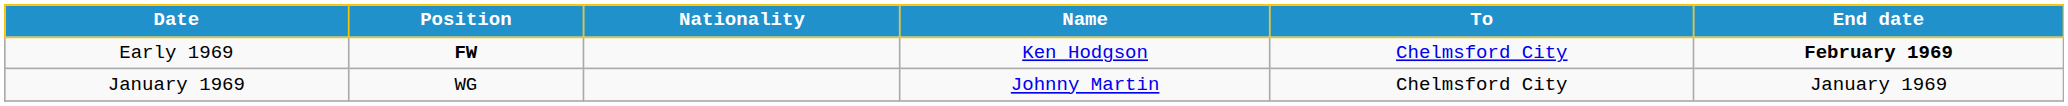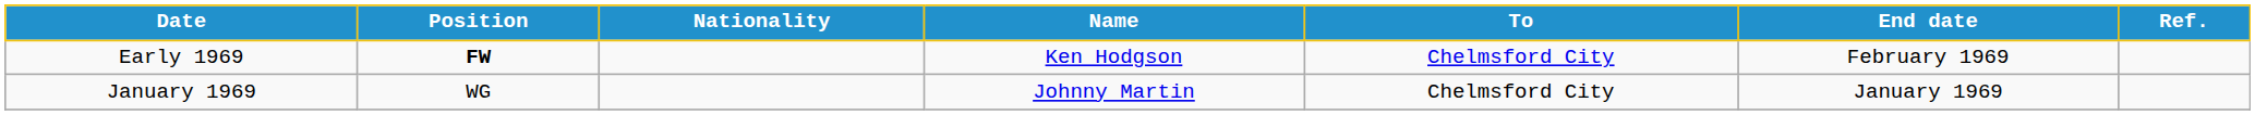+ column: Ref.
Early 1969 | End date: bold -> normal
